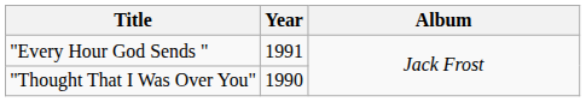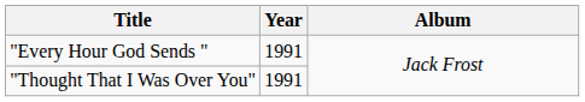"Thought That I Was Over You" | Year: 1990 -> 1991
